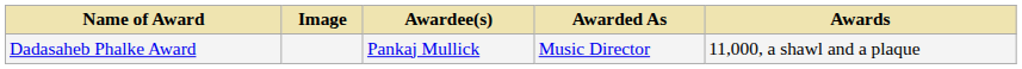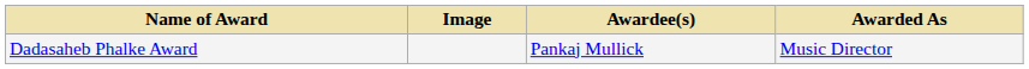- column: Awards | 11,000, a shawl and a plaque
